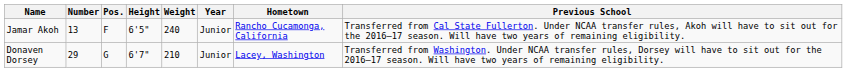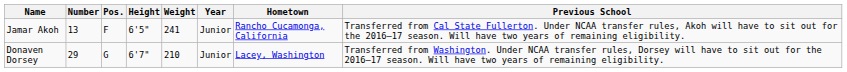Jamar Akoh | Weight: 240 -> 241
